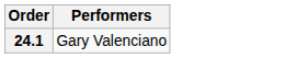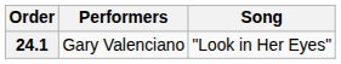+ column: Song | "Look in Her Eyes"
